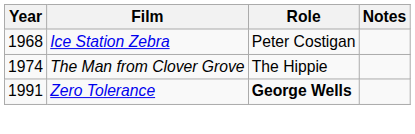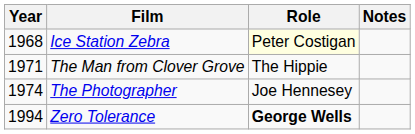Ice Station Zebra | Role: no background -> lightyellow background
The Man from Clover Grove | Year: 1974 -> 1971
+ row: 1974 | The Photographer | Joe Hennesey
Zero Tolerance | Year: 1991 -> 1994
